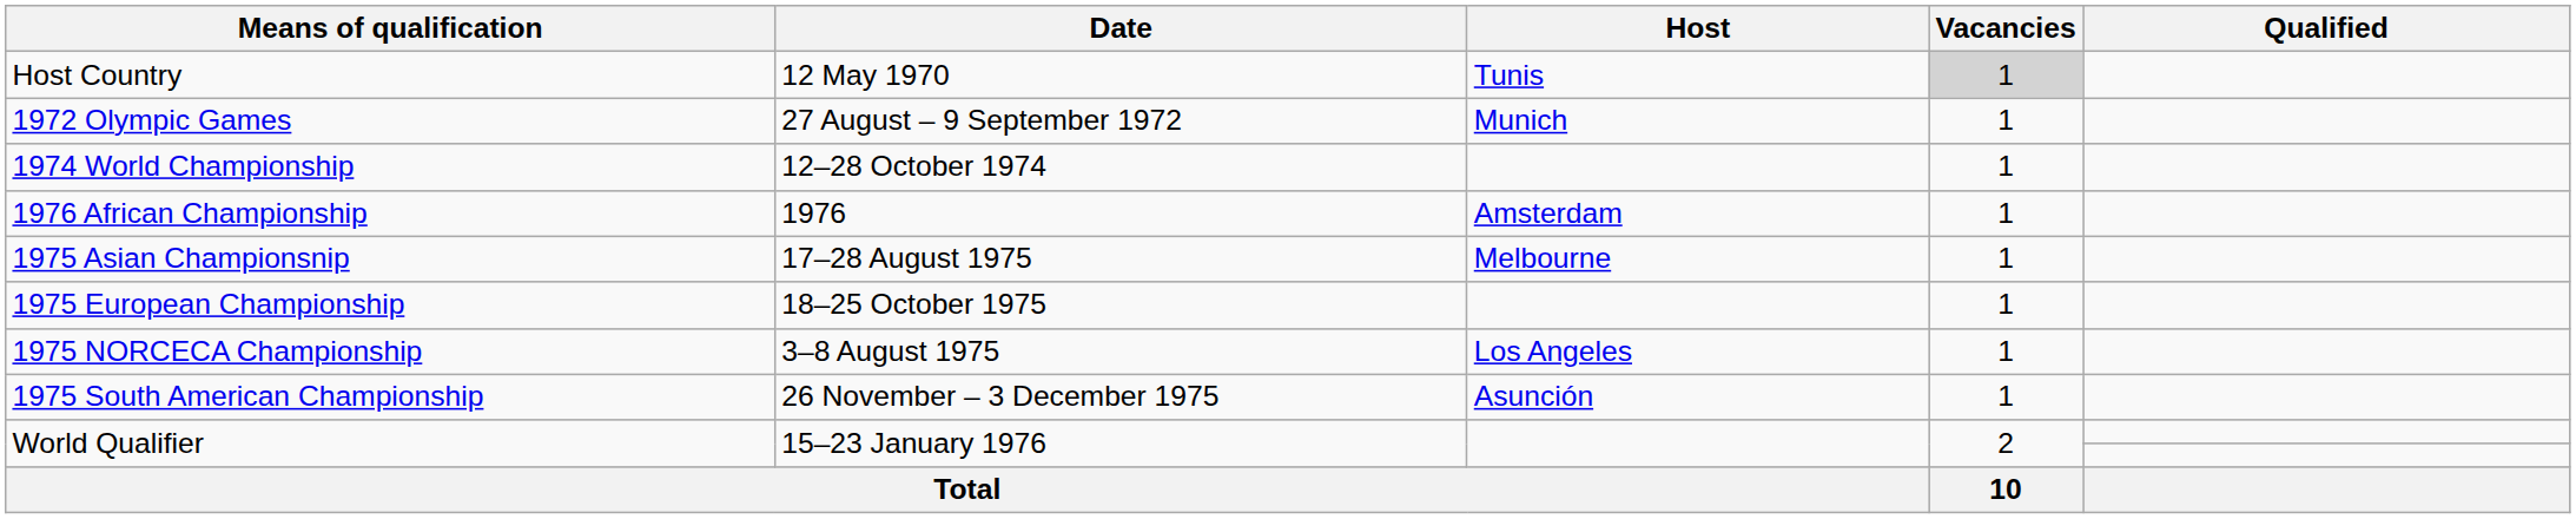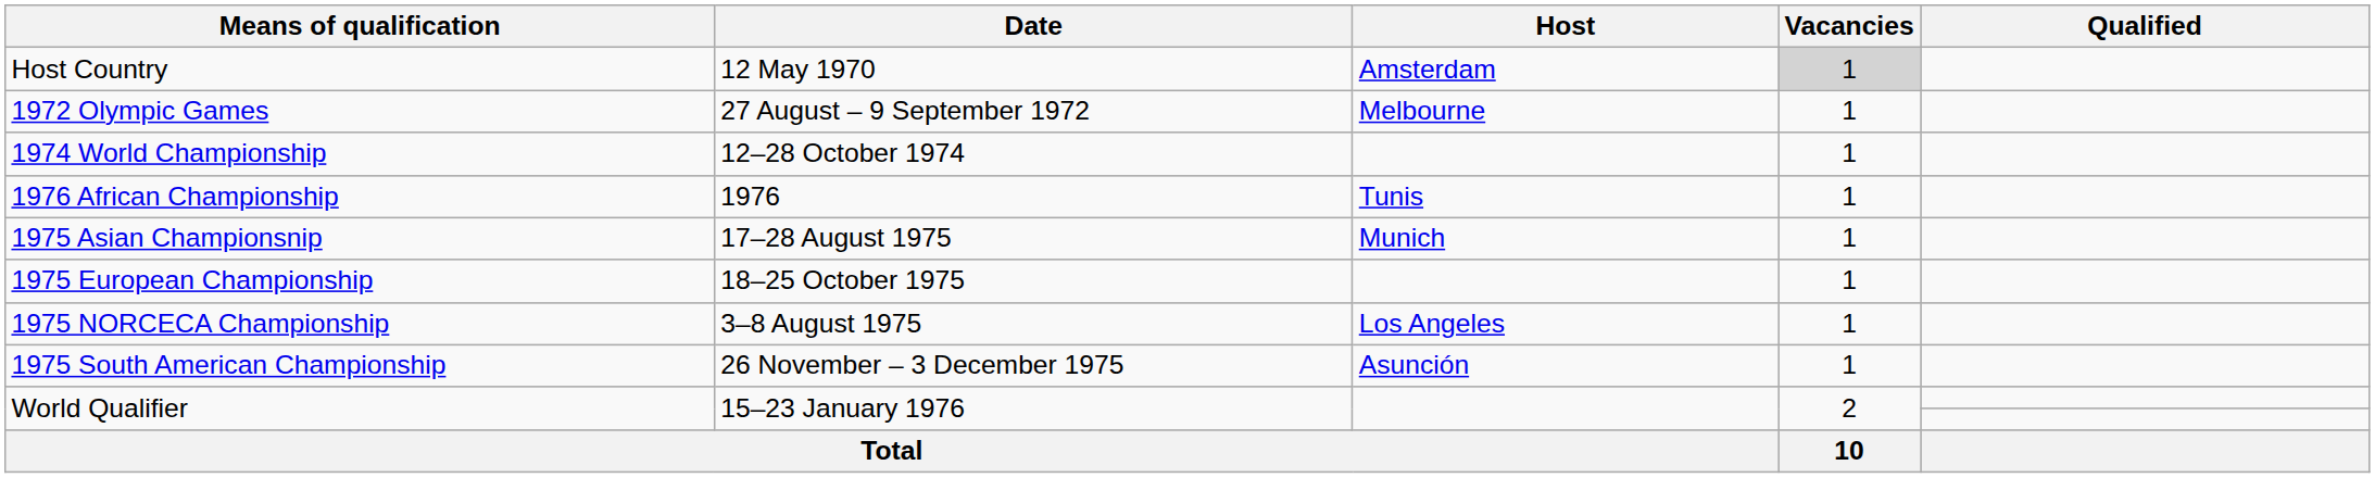Host Country | Host: Tunis -> Amsterdam
1972 Olympic Games | Host: Munich -> Melbourne
1976 African Championship | Host: Amsterdam -> Tunis
1975 Asian Championsnip | Host: Melbourne -> Munich
